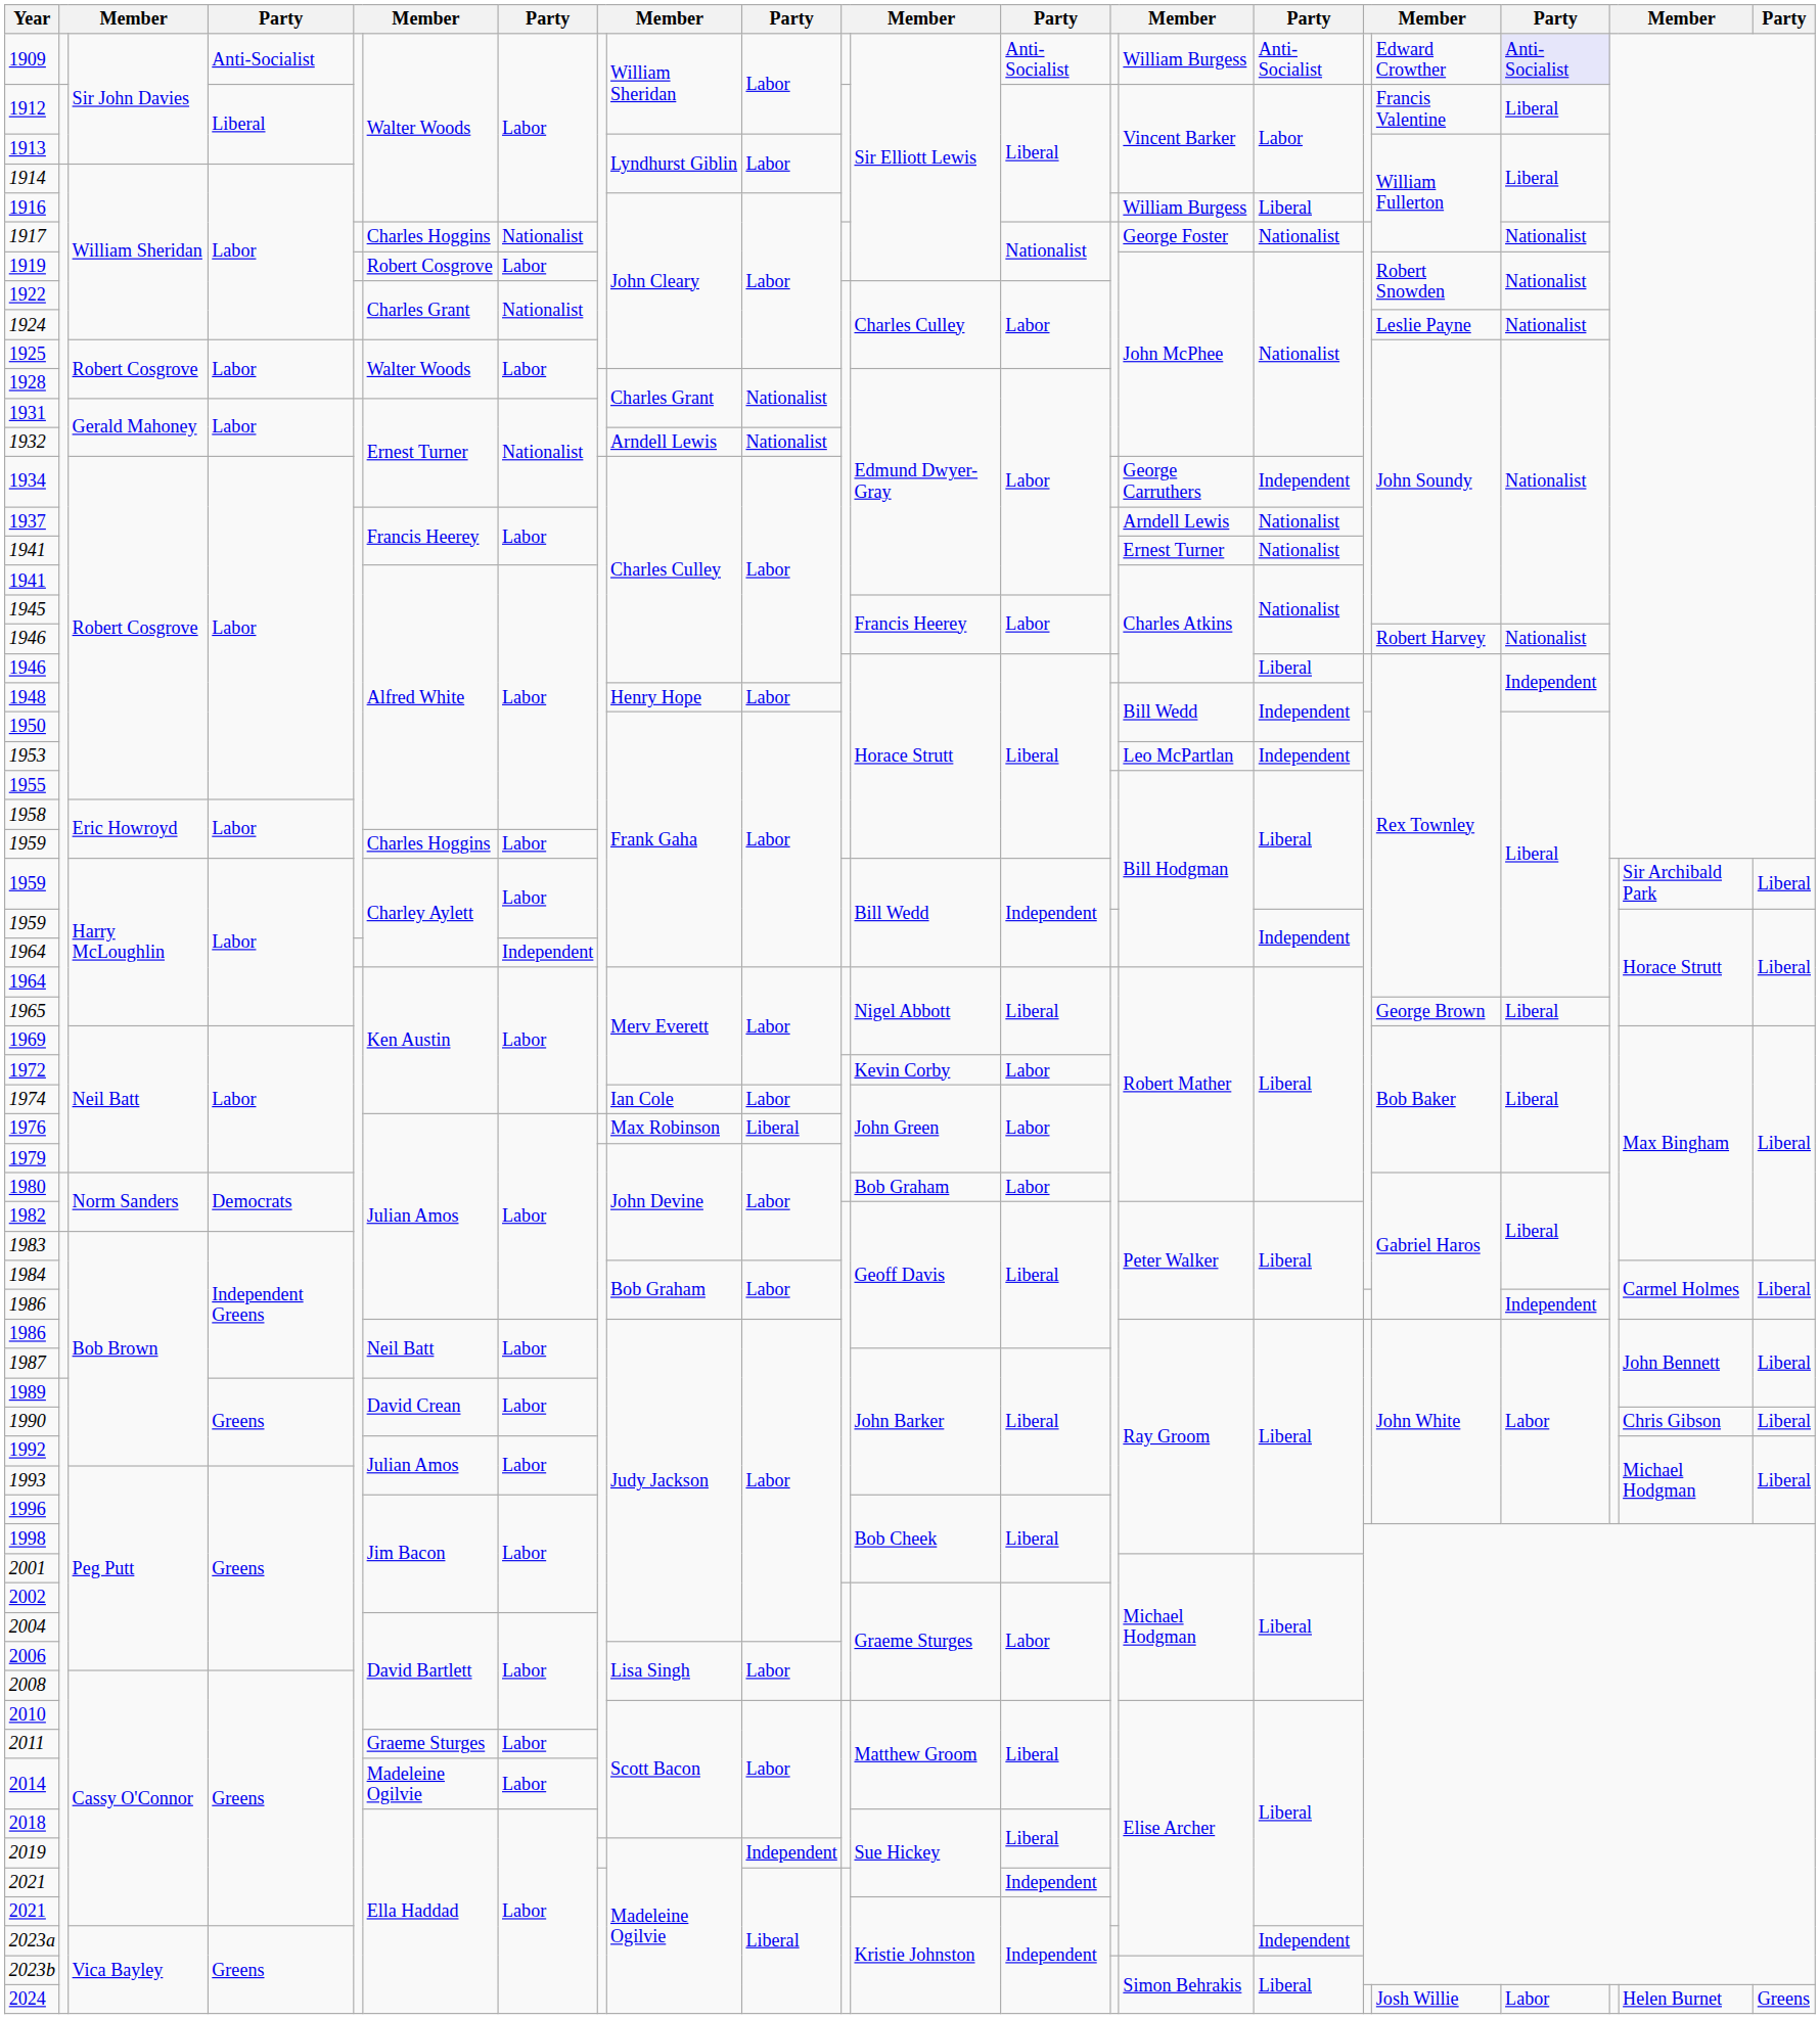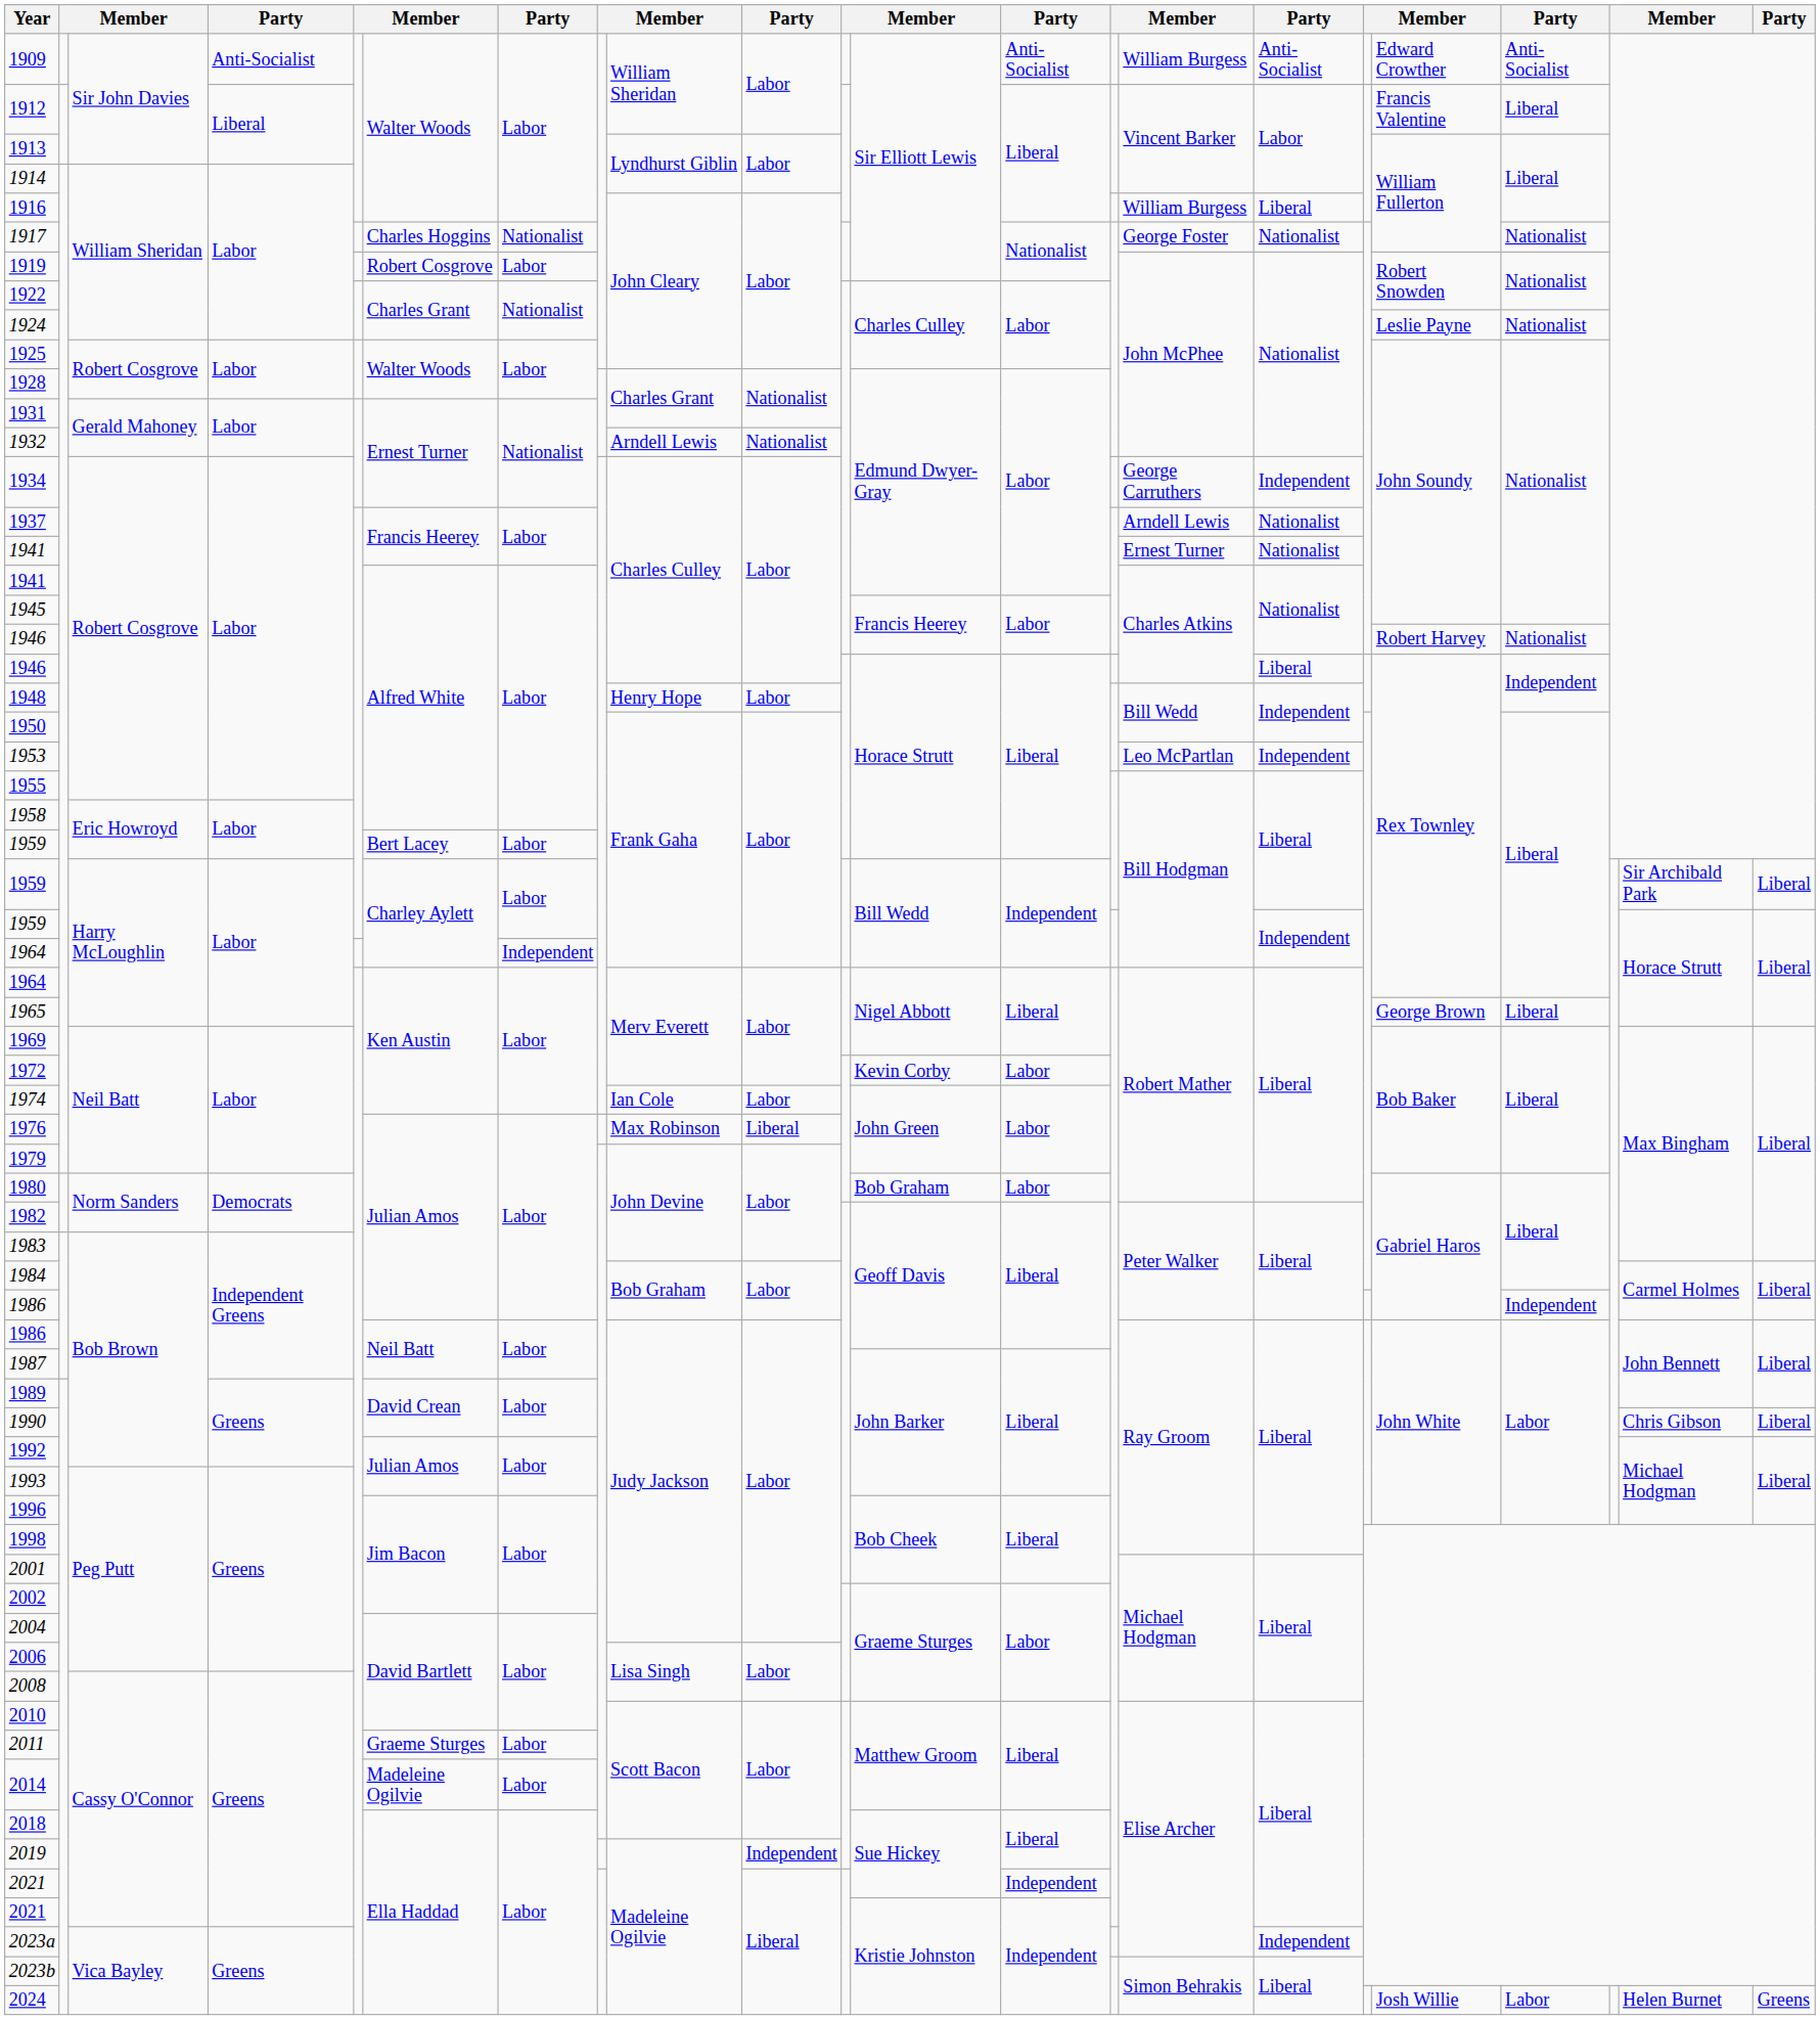1909 | column 19: lavender background -> no background
1959 / Eric Howroyd | column 6: Charles Hoggins -> Bert Lacey
